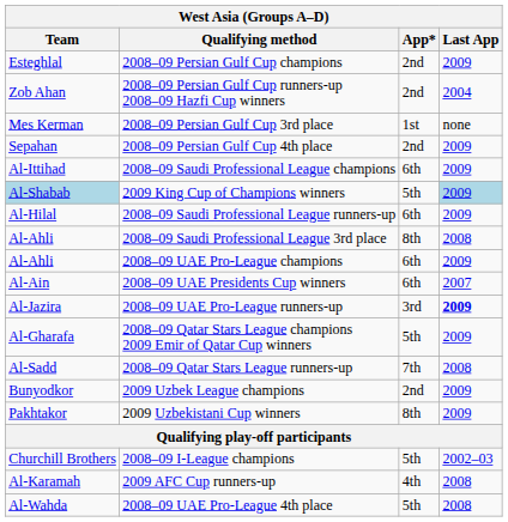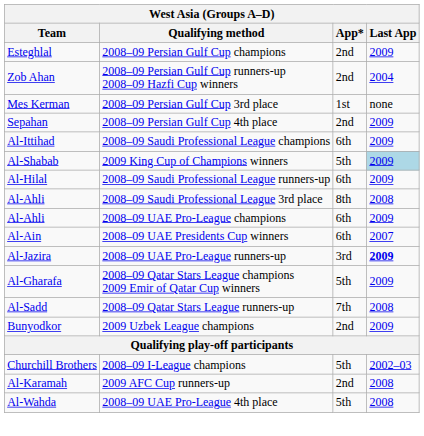2009 King Cup of Champions winners | Team: lightblue background -> no background
- row: Pakhtakor | 2009 Uzbekistani Cup winners | 8th | 2009
2009 AFC Cup runners-up | App*: 4th -> 2nd
